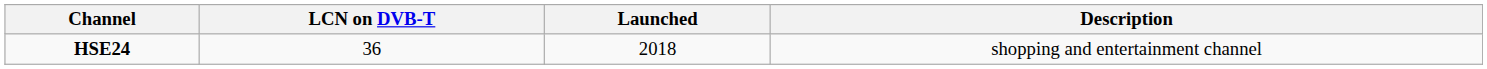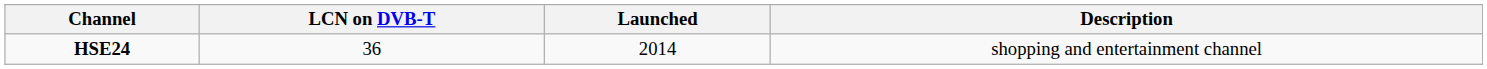HSE24 | Launched: 2018 -> 2014
